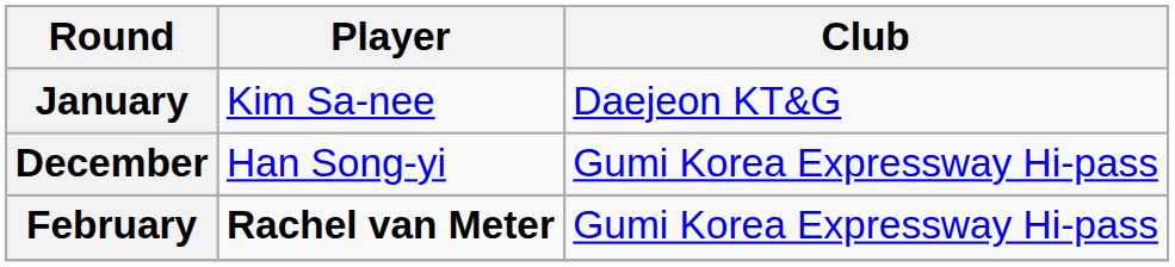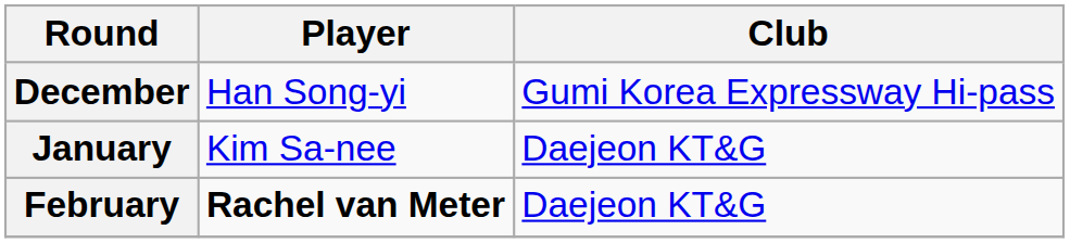rows swapped: December <-> January
February | Club: Gumi Korea Expressway Hi-pass -> Daejeon KT&G
